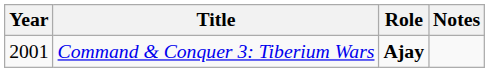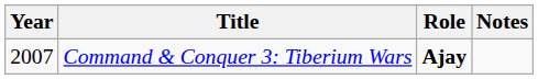Command & Conquer 3: Tiberium Wars | Year: 2001 -> 2007
